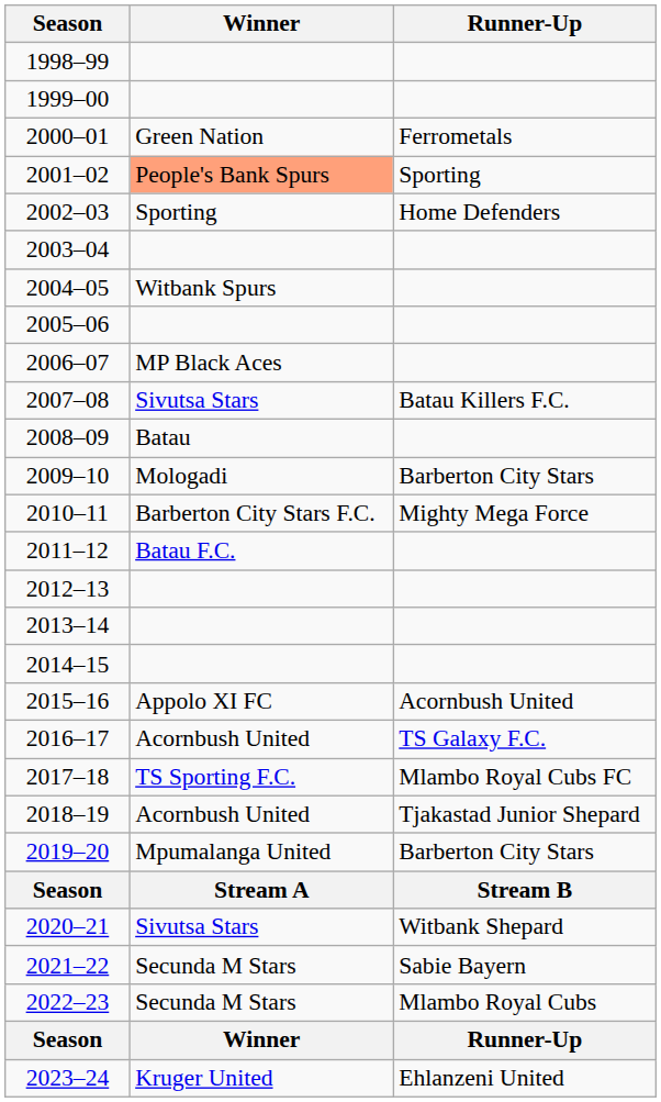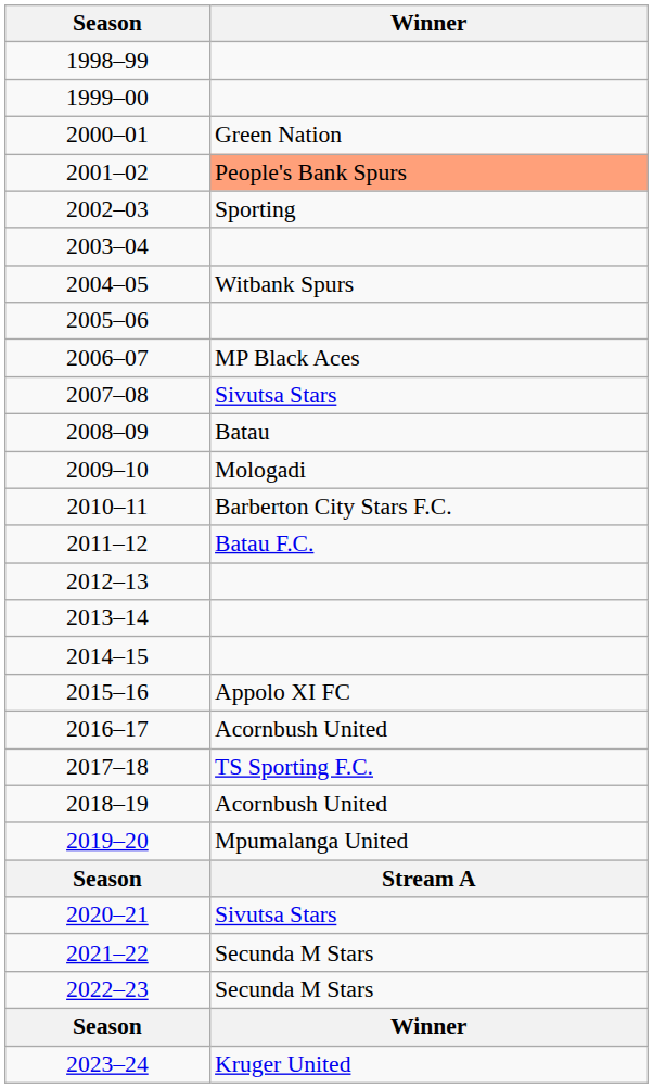- column: Runner-Up | Ferrometals | Sporting | Home Defenders | Batau Killers F.C. | Barberton City Stars | Mighty Mega Force | Acornbush United | TS Galaxy F.C. | Mlambo Royal Cubs FC | Tjakastad Junior Shepard | Barberton City Stars | Stream B | Witbank Shepard | Sabie Bayern | Mlambo Royal Cubs | Runner-Up | Ehlanzeni United
